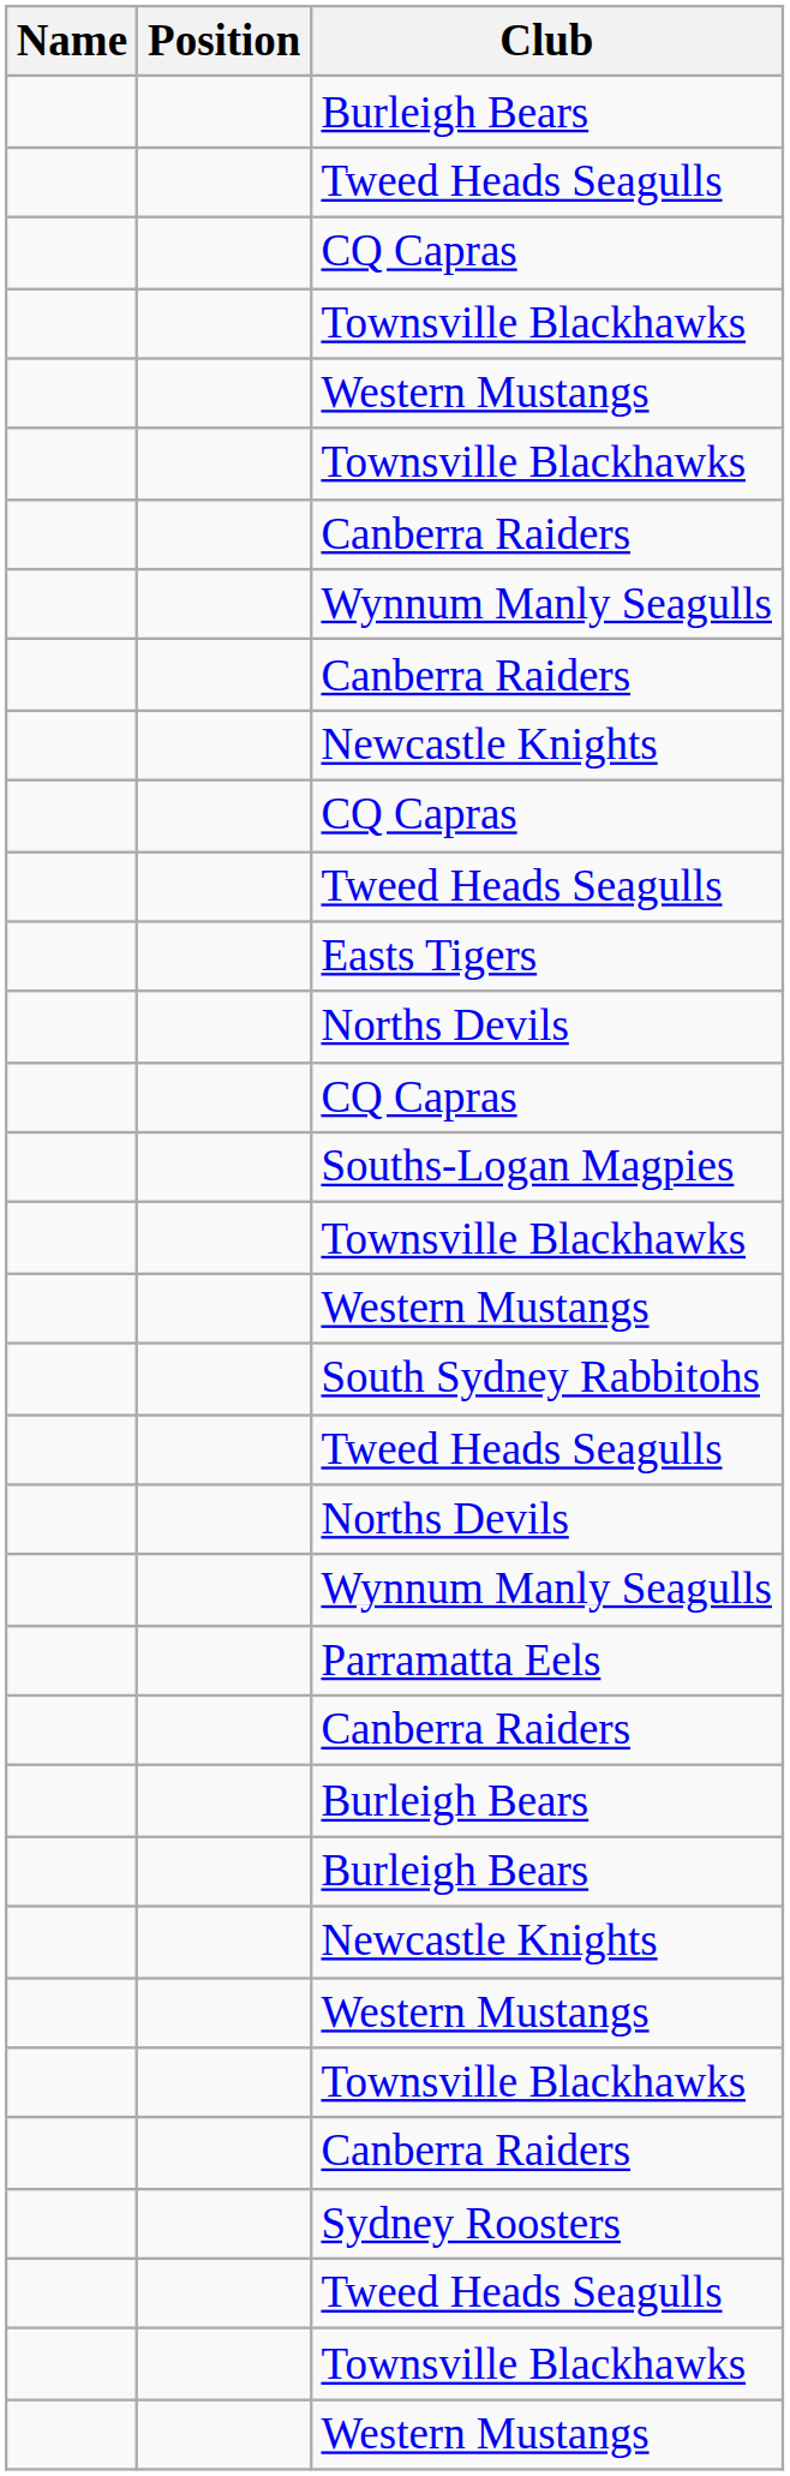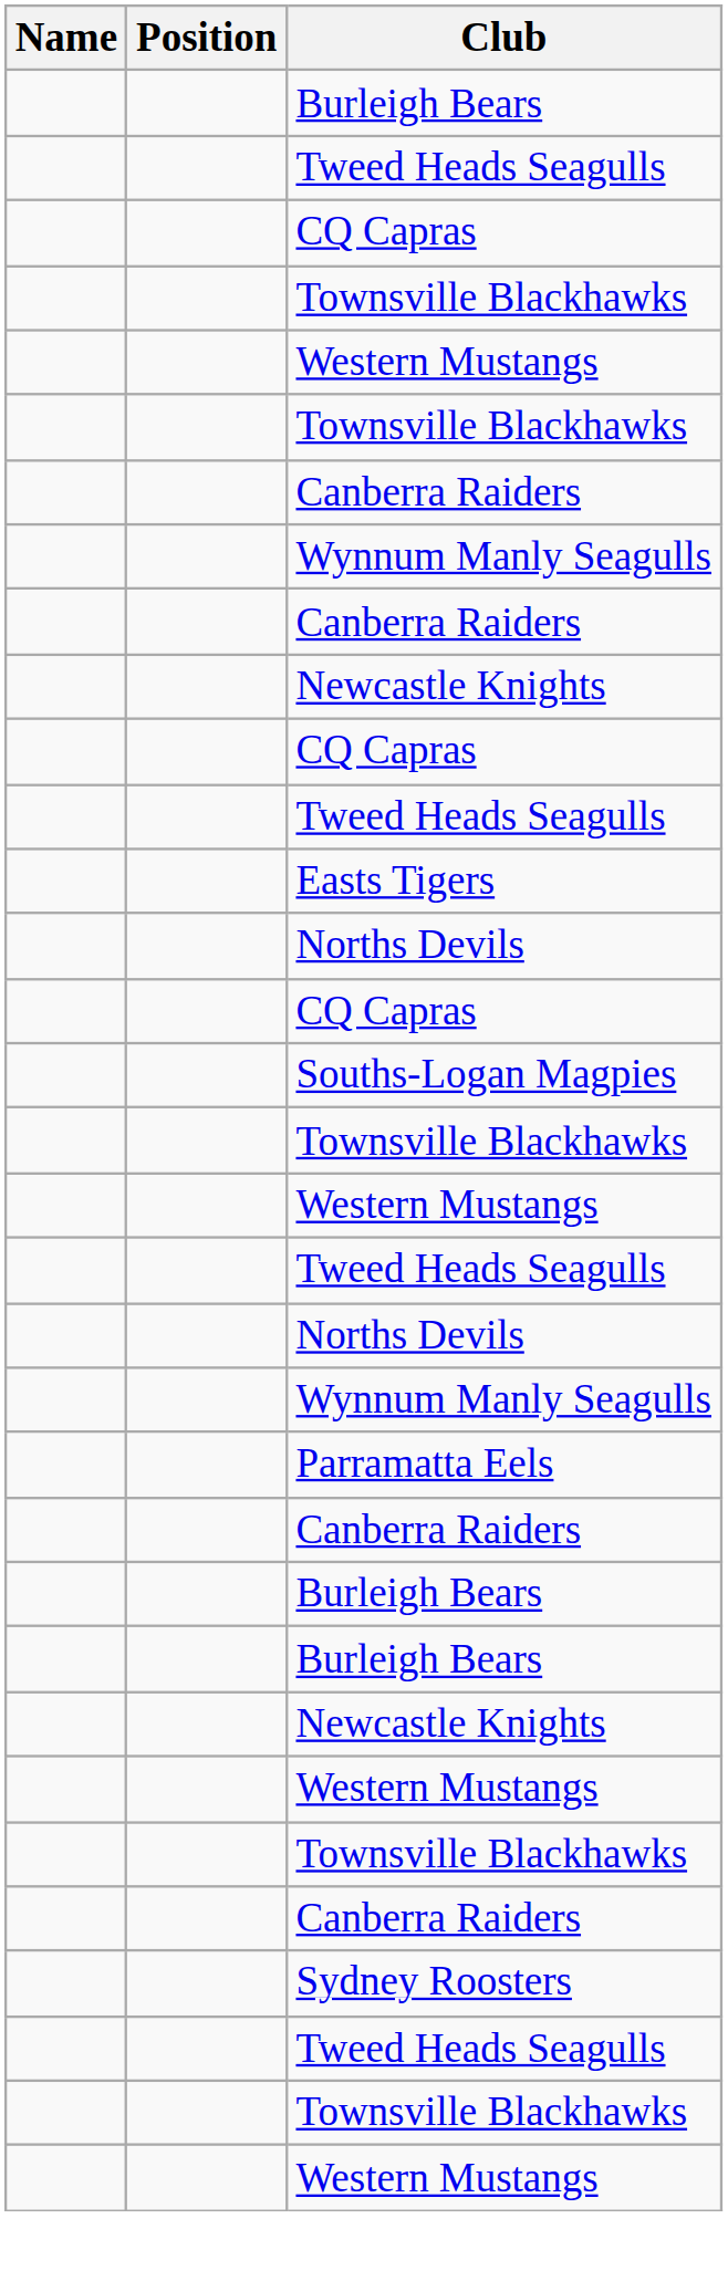- row: South Sydney Rabbitohs
